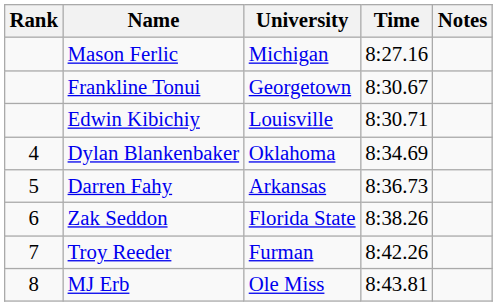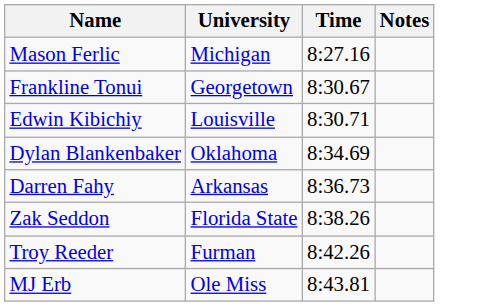- column: Rank | 4 | 5 | 6 | 7 | 8
